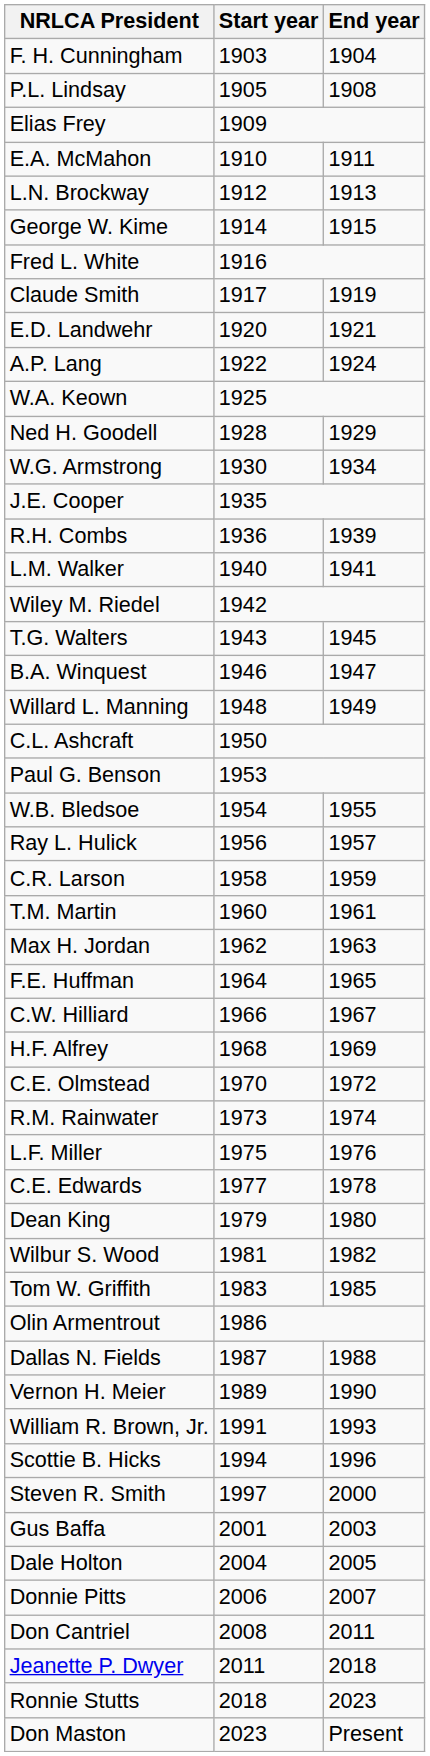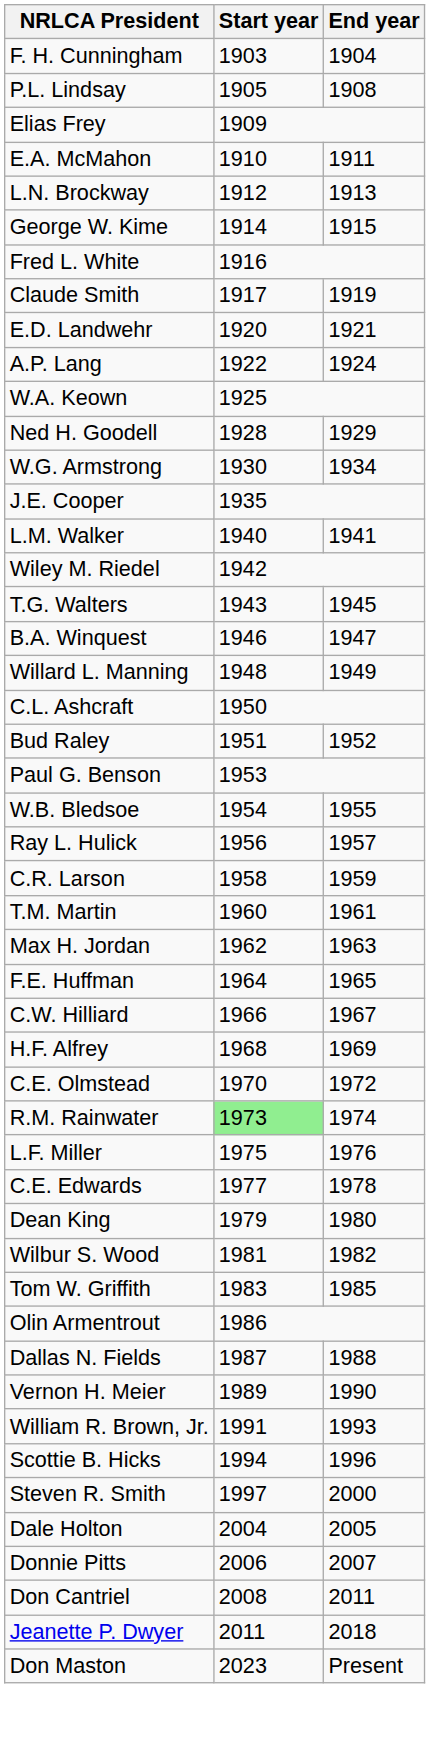- row: R.H. Combs | 1936 | 1939
+ row: Bud Raley | 1951 | 1952
R.M. Rainwater | Start year: no background -> lightgreen background
- row: Gus Baffa | 2001 | 2003
- row: Ronnie Stutts | 2018 | 2023
